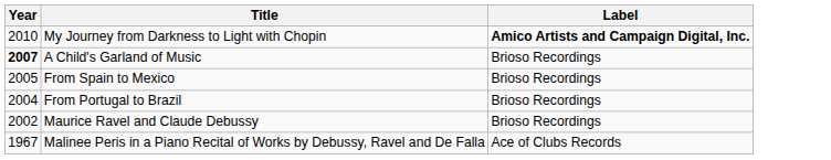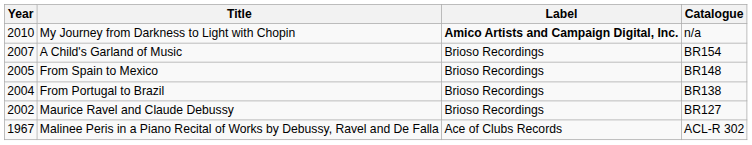+ column: Catalogue | n/a | BR154 | BR148 | BR138 | BR127 | ACL-R 302
A Child's Garland of Music | Year: bold -> normal
